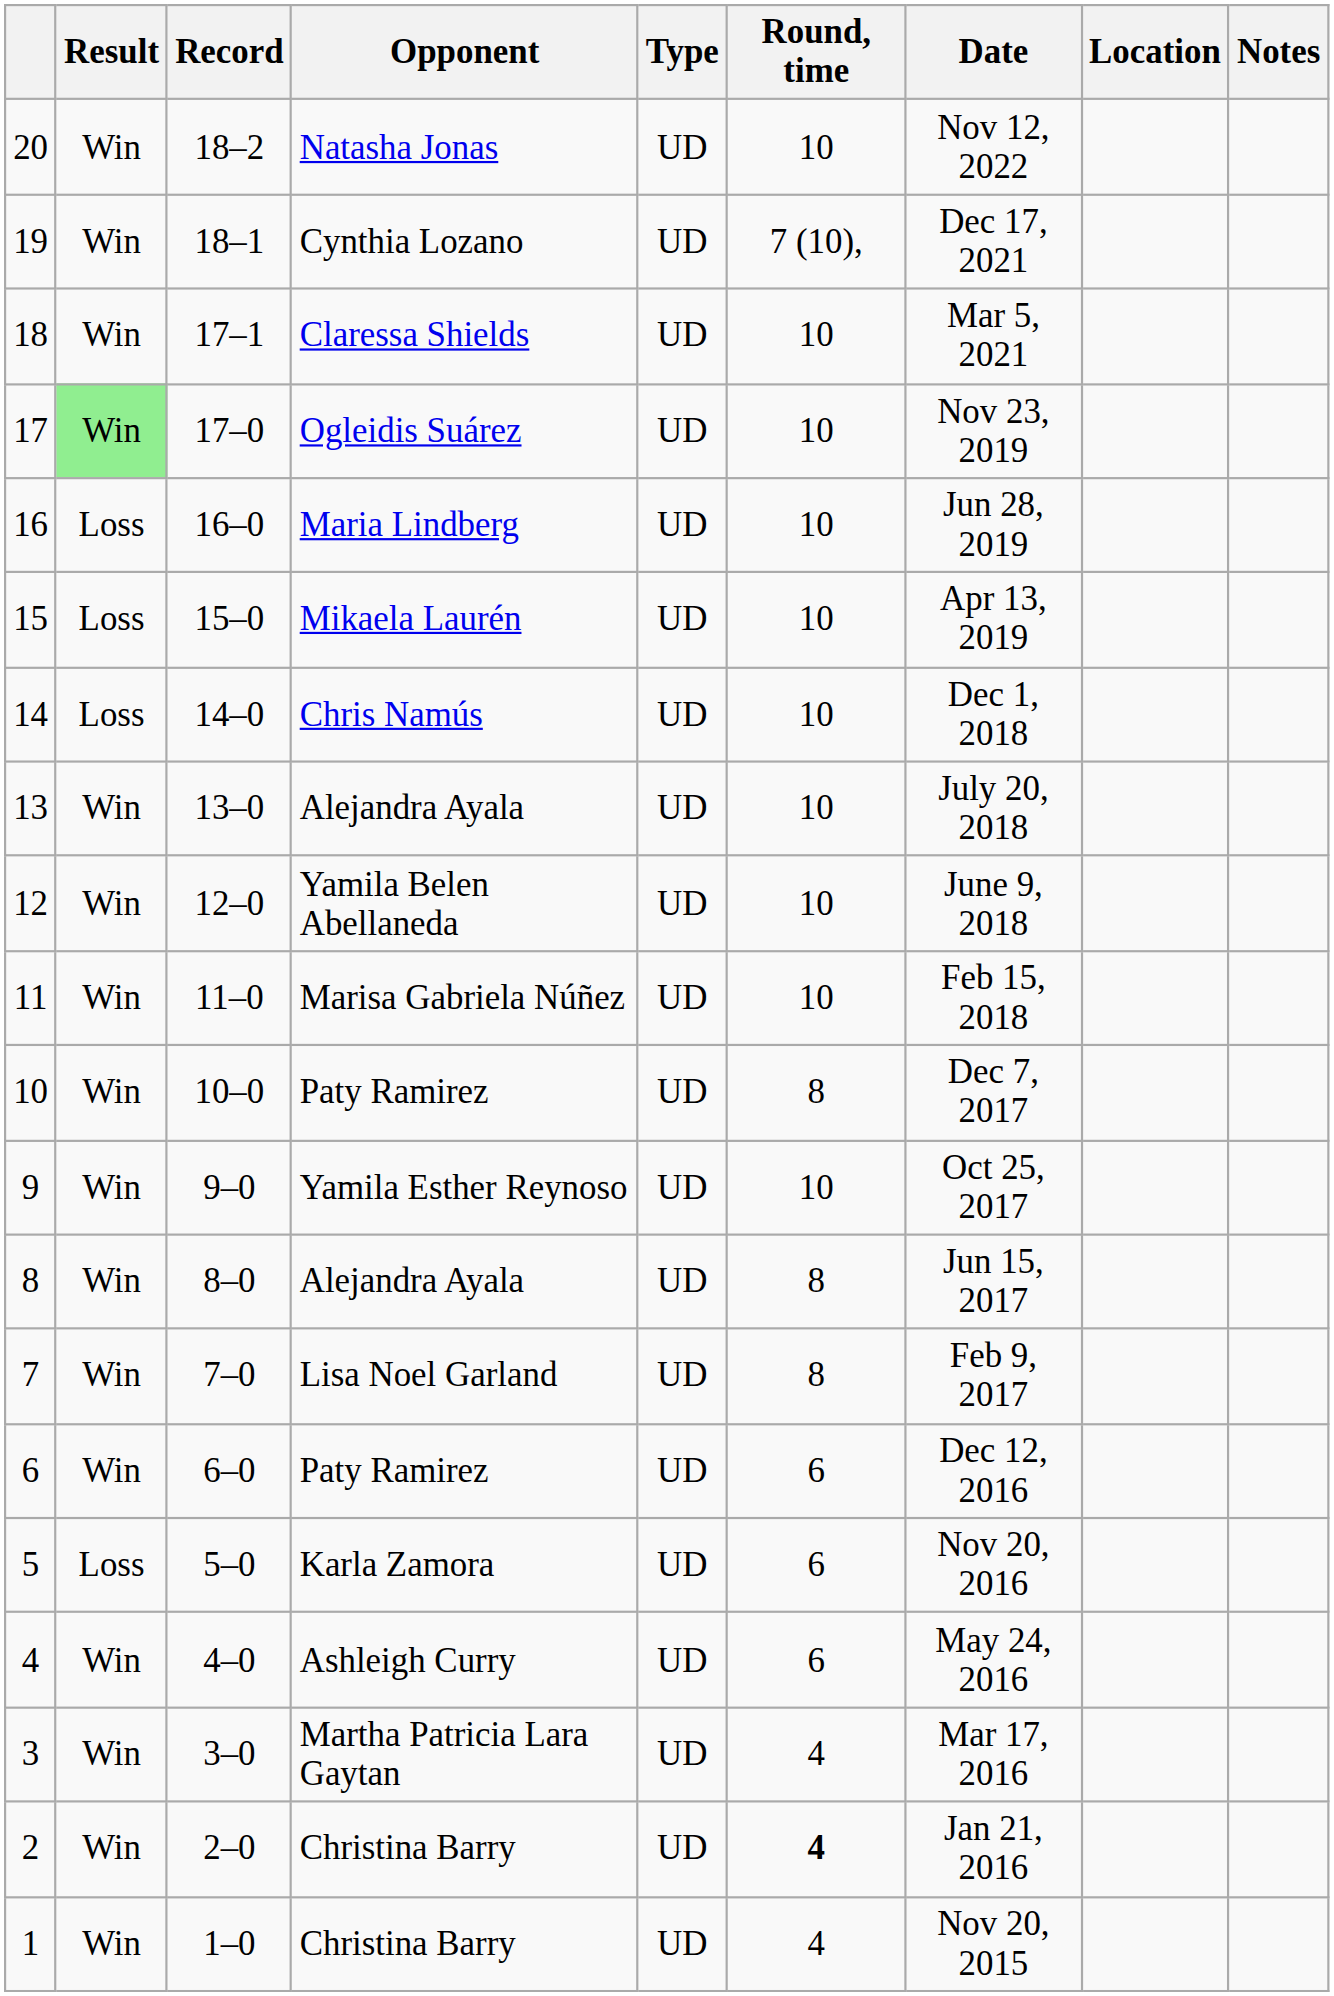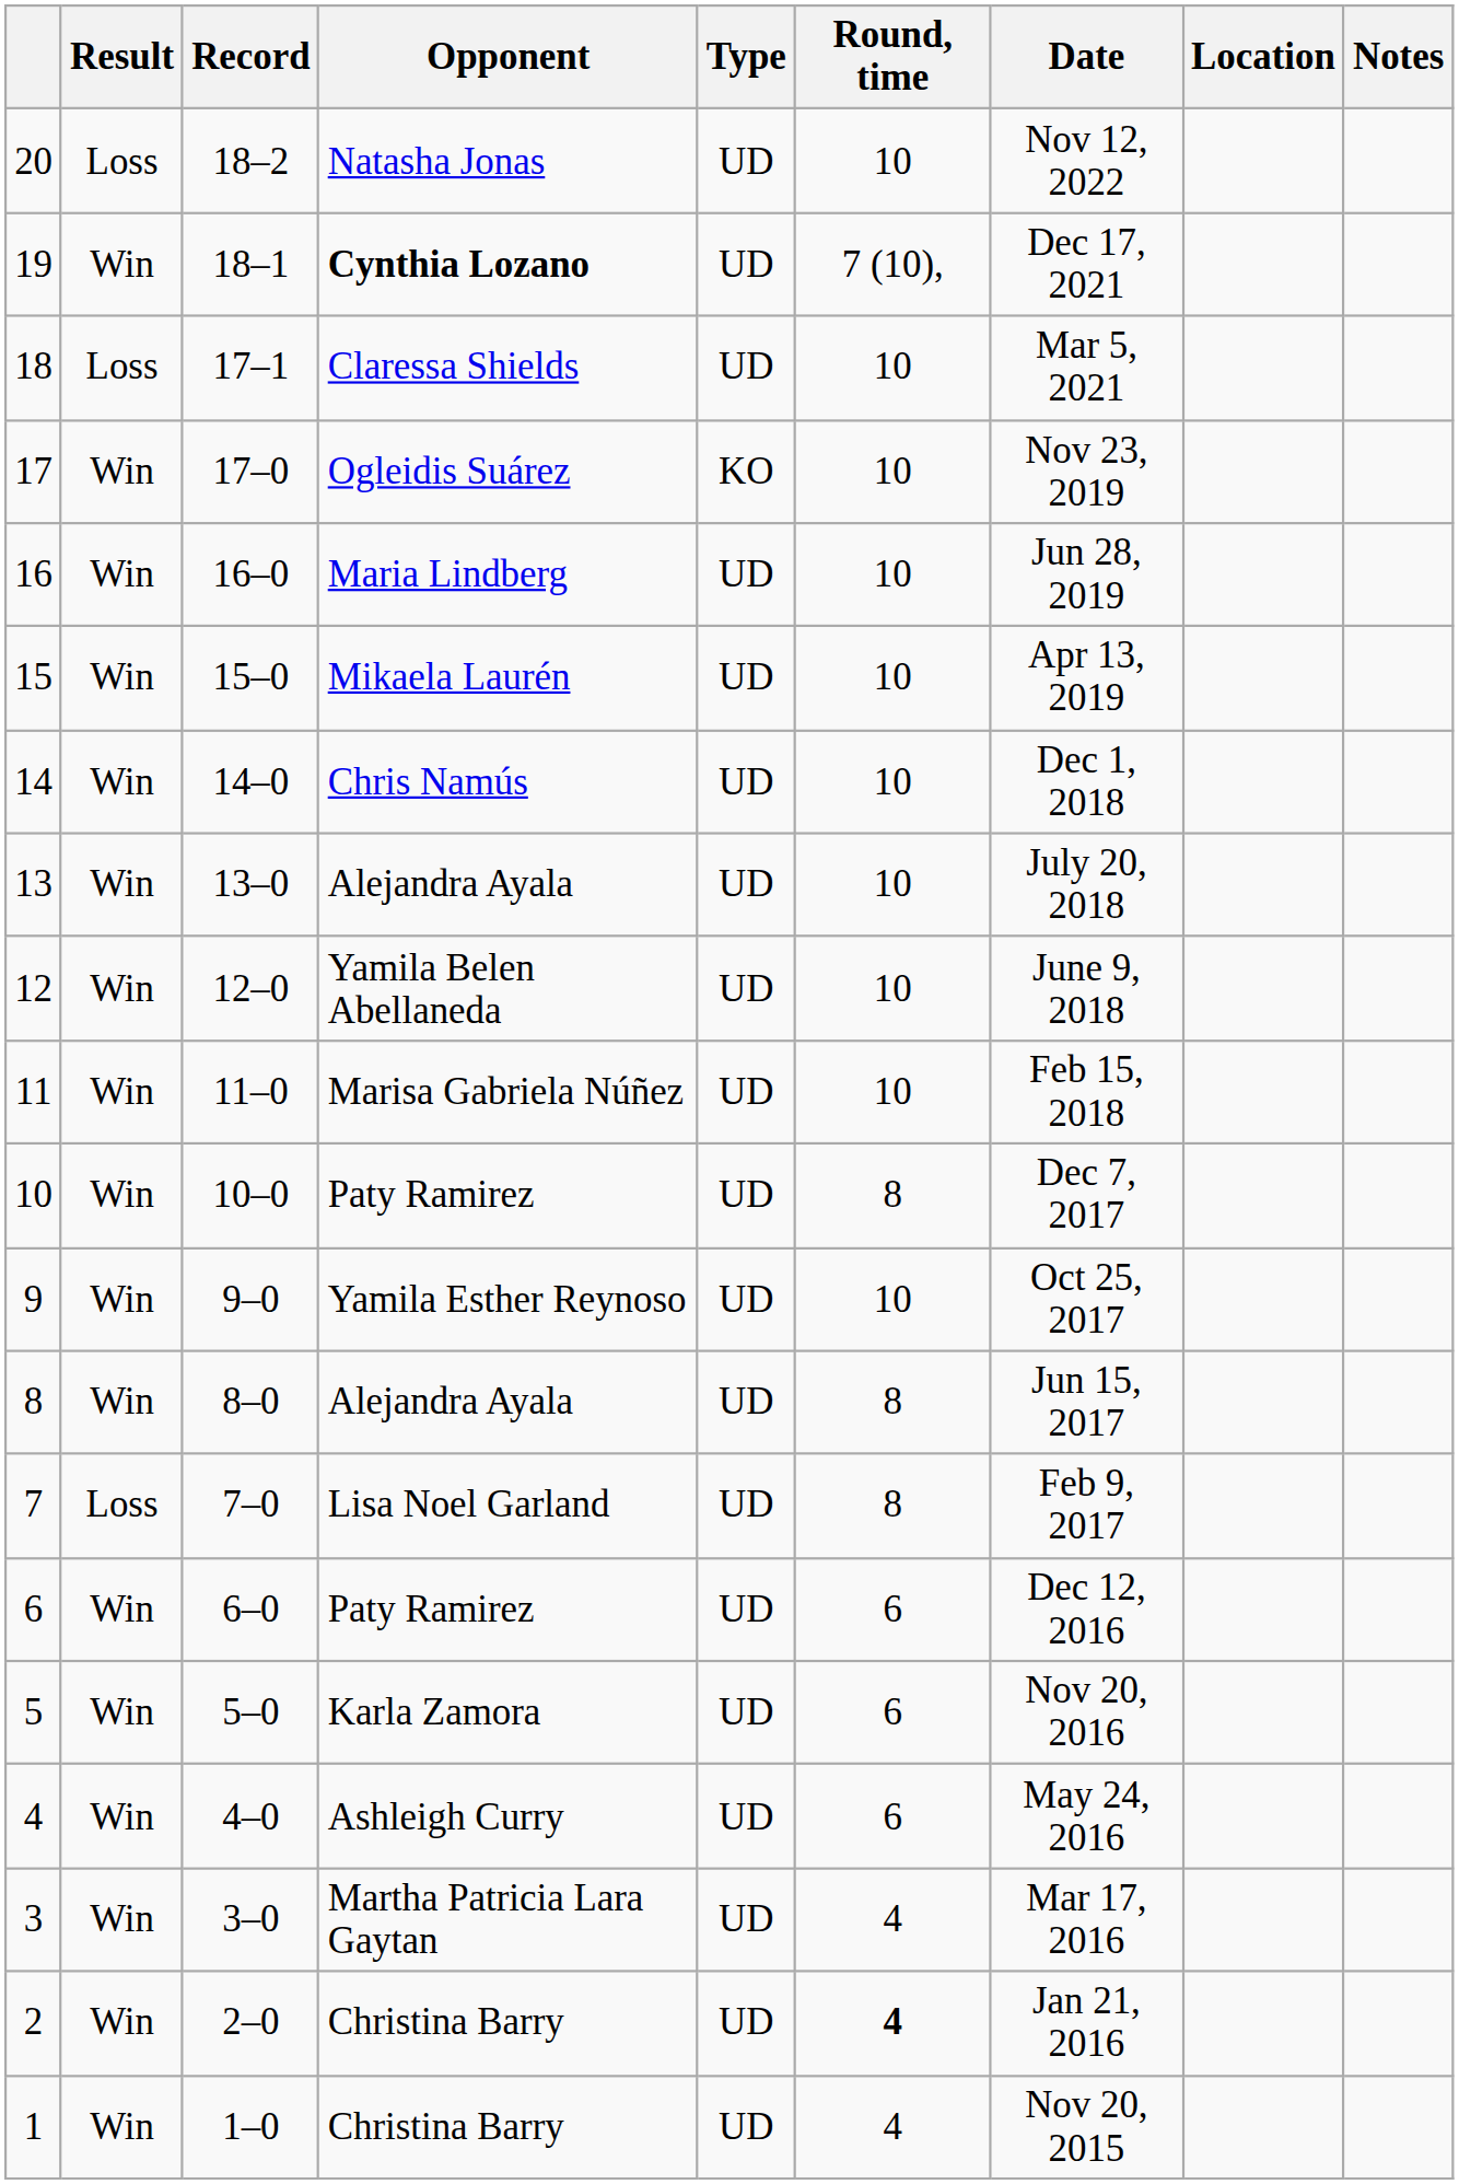20 | Result: Win -> Loss
19 | Opponent: normal -> bold
18 | Result: Win -> Loss
17 | Result: lightgreen background -> no background
17 | Type: UD -> KO
16 | Result: Loss -> Win
15 | Result: Loss -> Win
14 | Result: Loss -> Win
7 | Result: Win -> Loss
5 | Result: Loss -> Win
